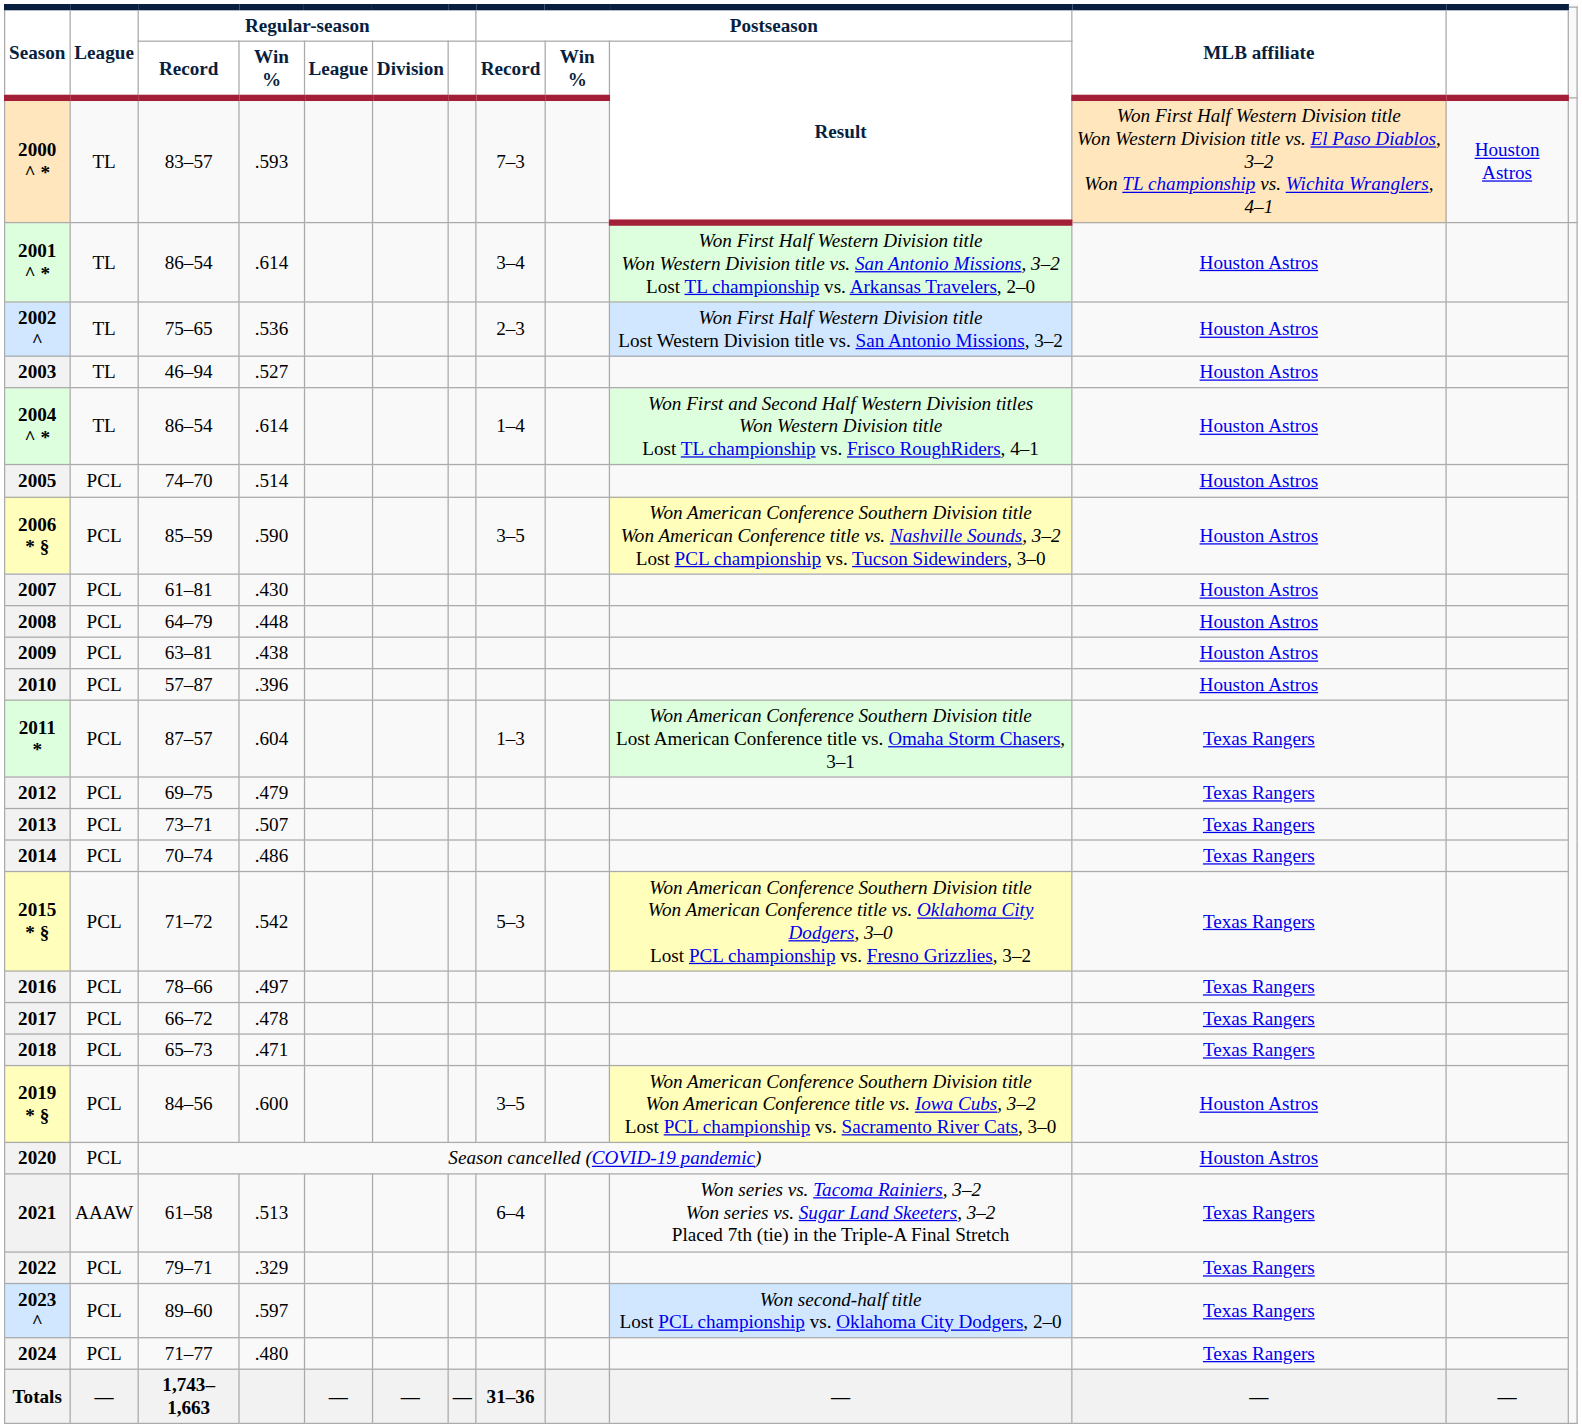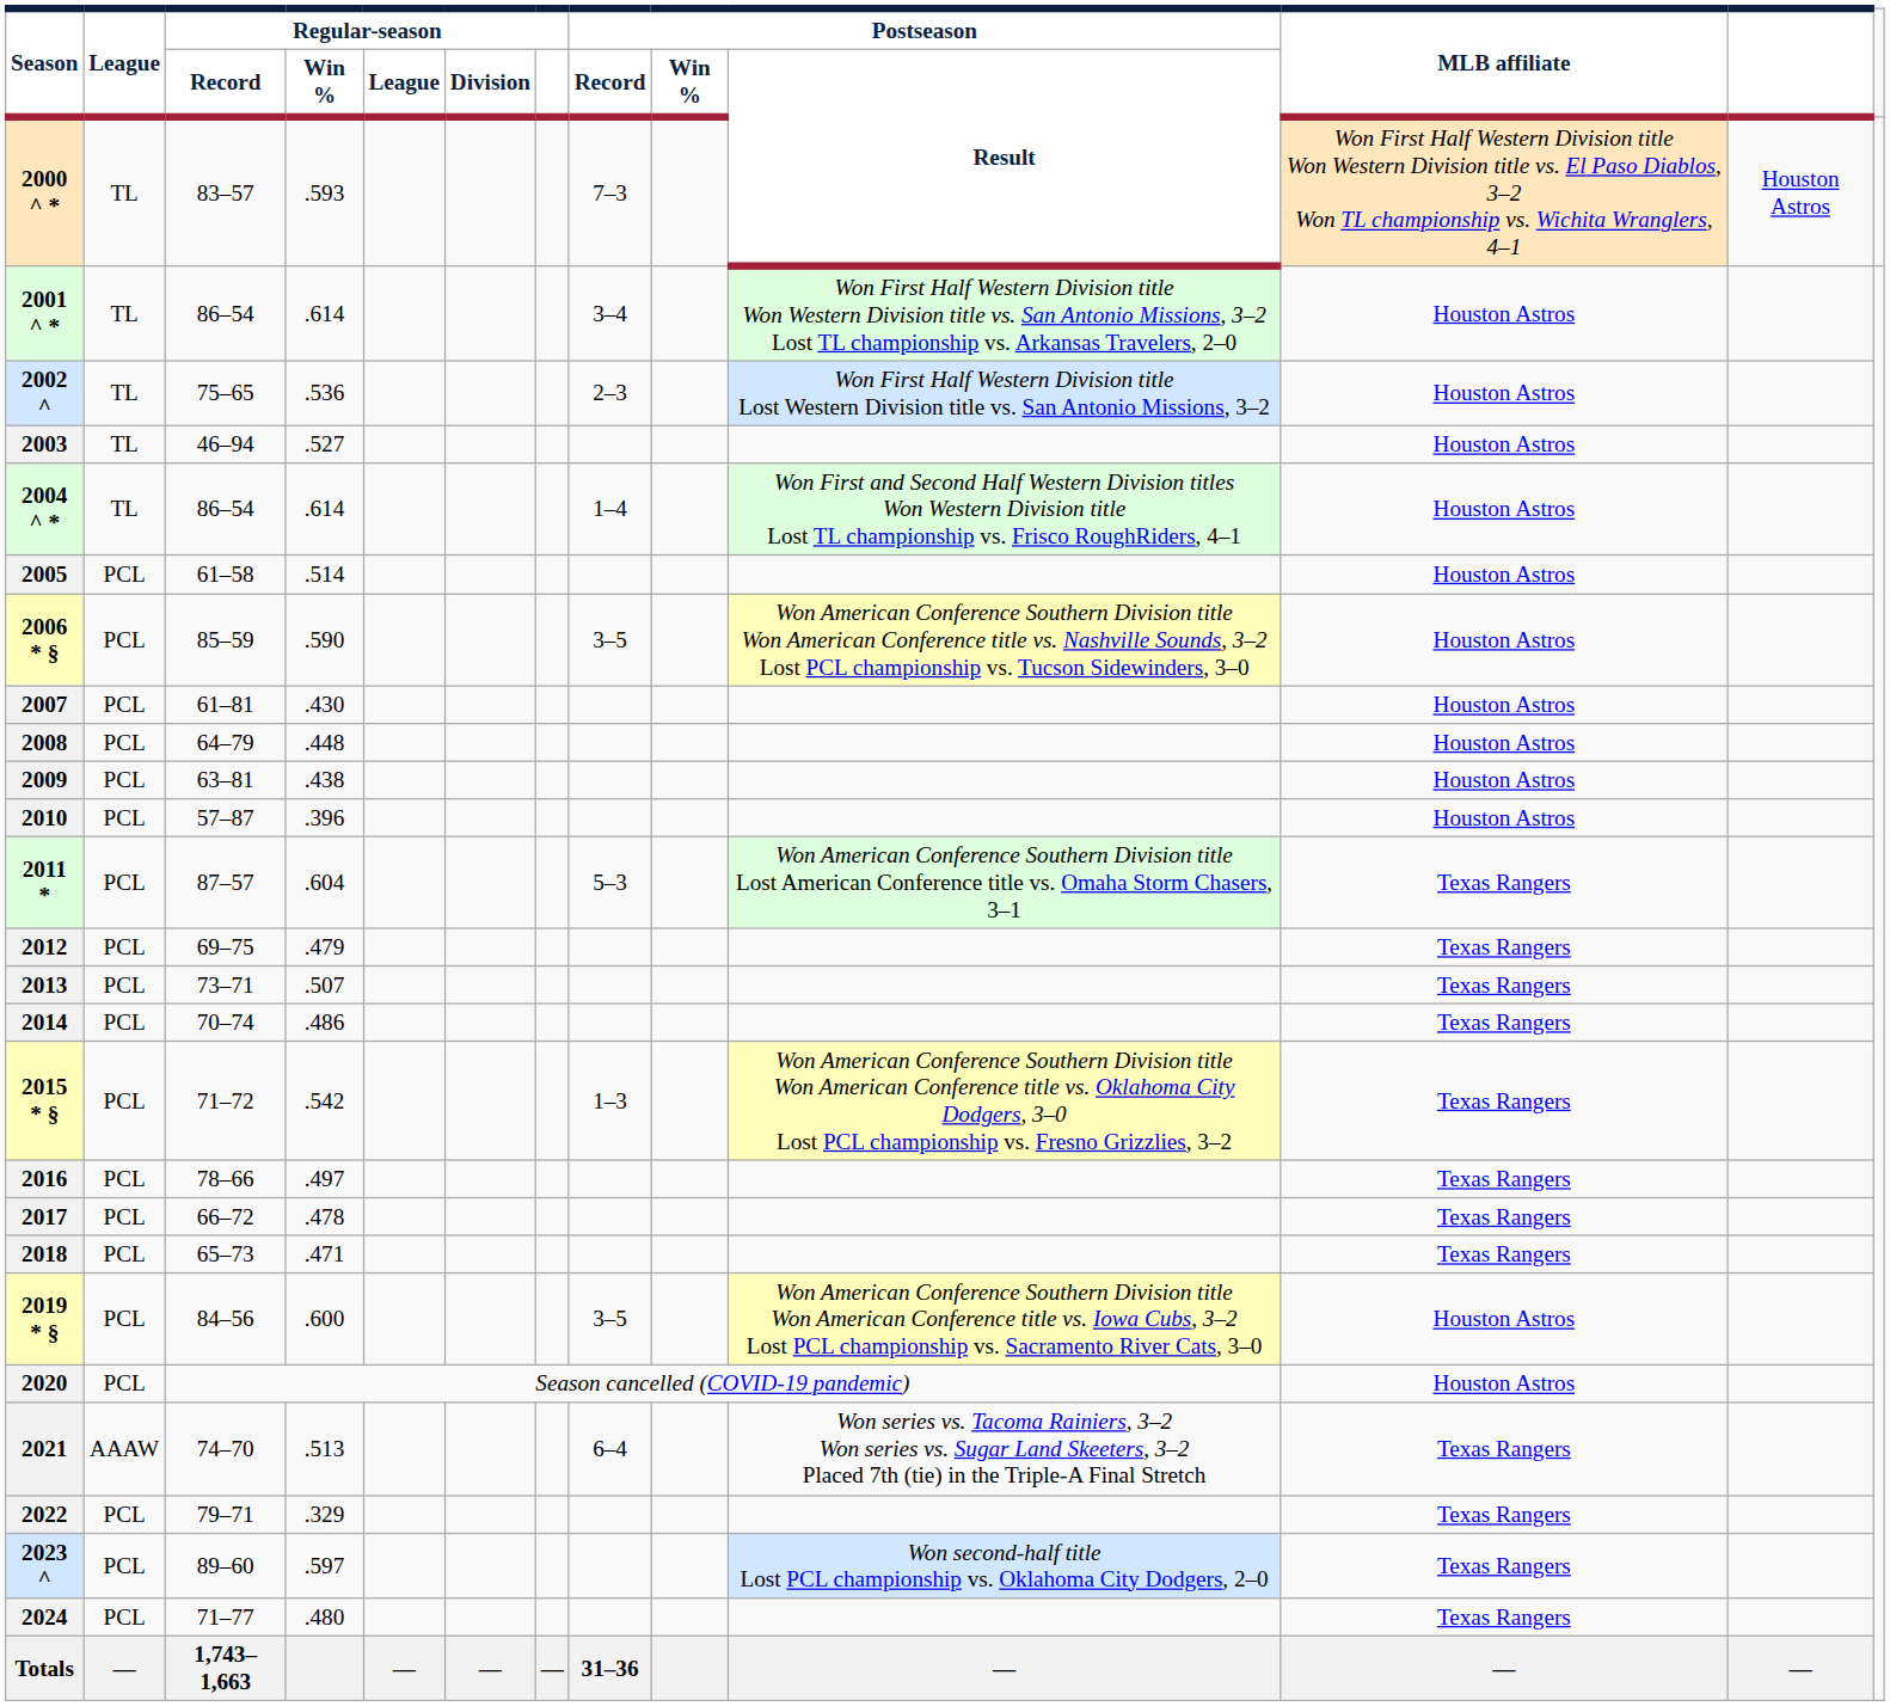2005 | Regular-season / Record: 74–70 -> 61–58
2011 * | Postseason / Record: 1–3 -> 5–3
2015 * § | Postseason / Record: 5–3 -> 1–3
2021 | Regular-season / Record: 61–58 -> 74–70
